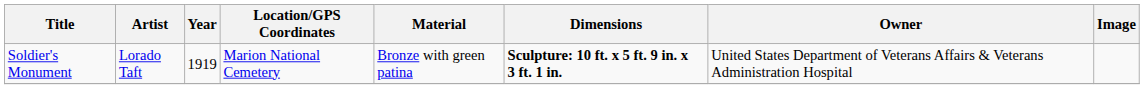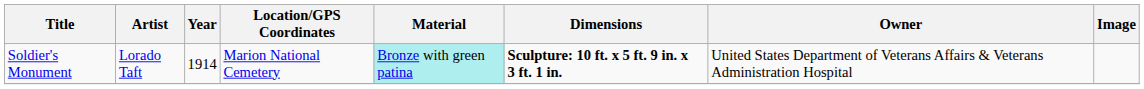Soldier's Monument | Year: 1919 -> 1914
Soldier's Monument | Material: no background -> paleturquoise background
